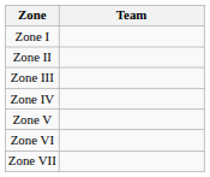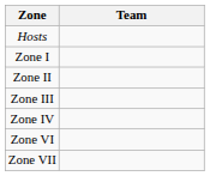+ row: Hosts
- row: Zone V
